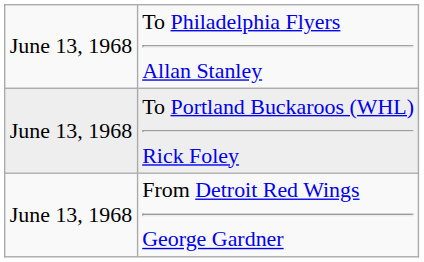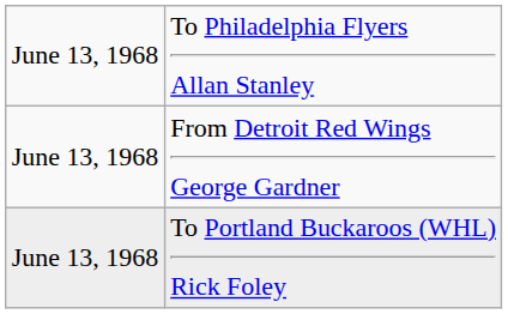rows swapped: To Portland Buckaroos (WHL) Rick Foley <-> From Detroit Red Wings George Gardner
